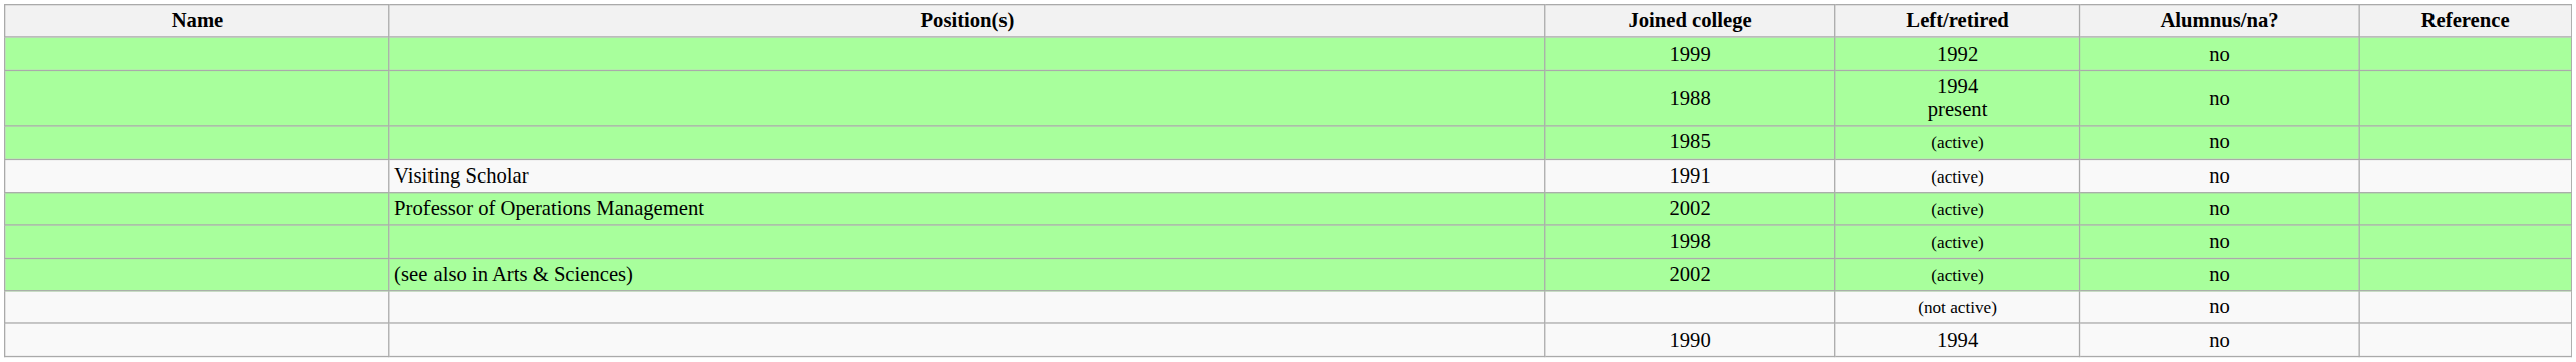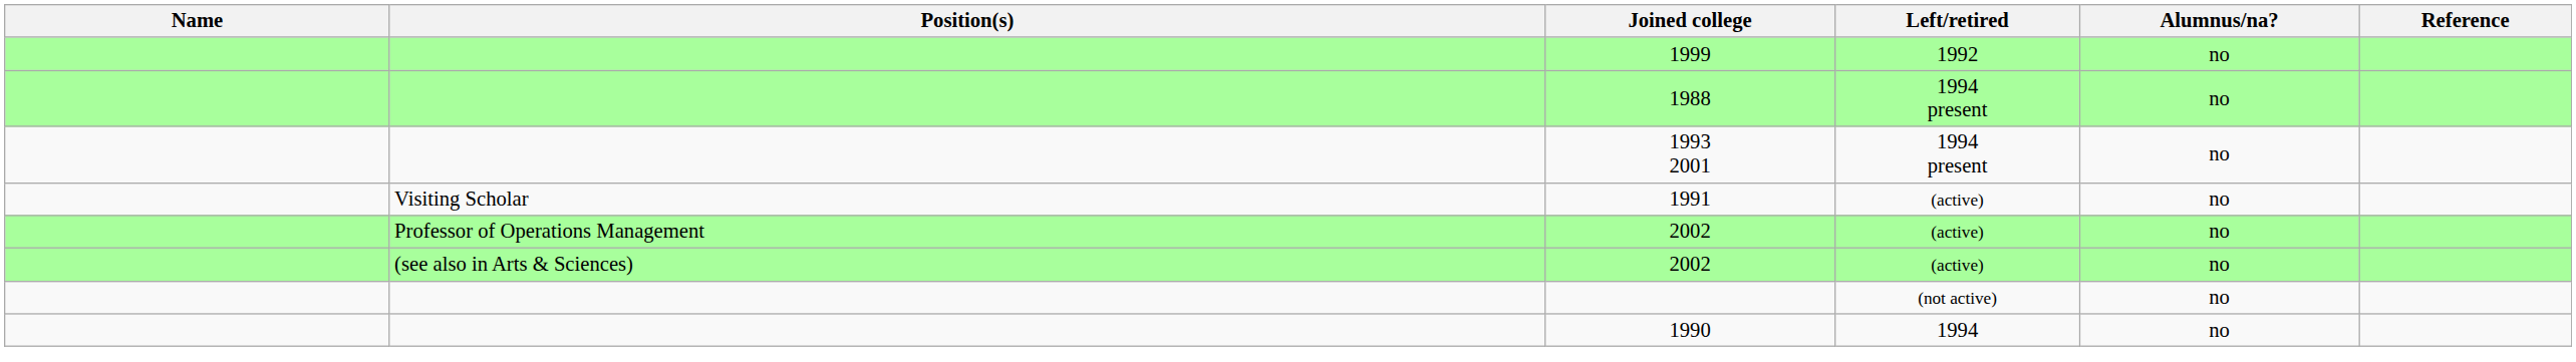+ row: 1993 2001 | 1994 present | no
- row: 1985 | (active) | no
- row: 1998 | (active) | no
